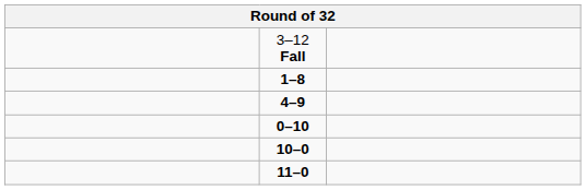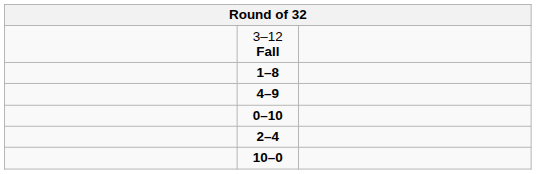+ row: 2–4
- row: 11–0
